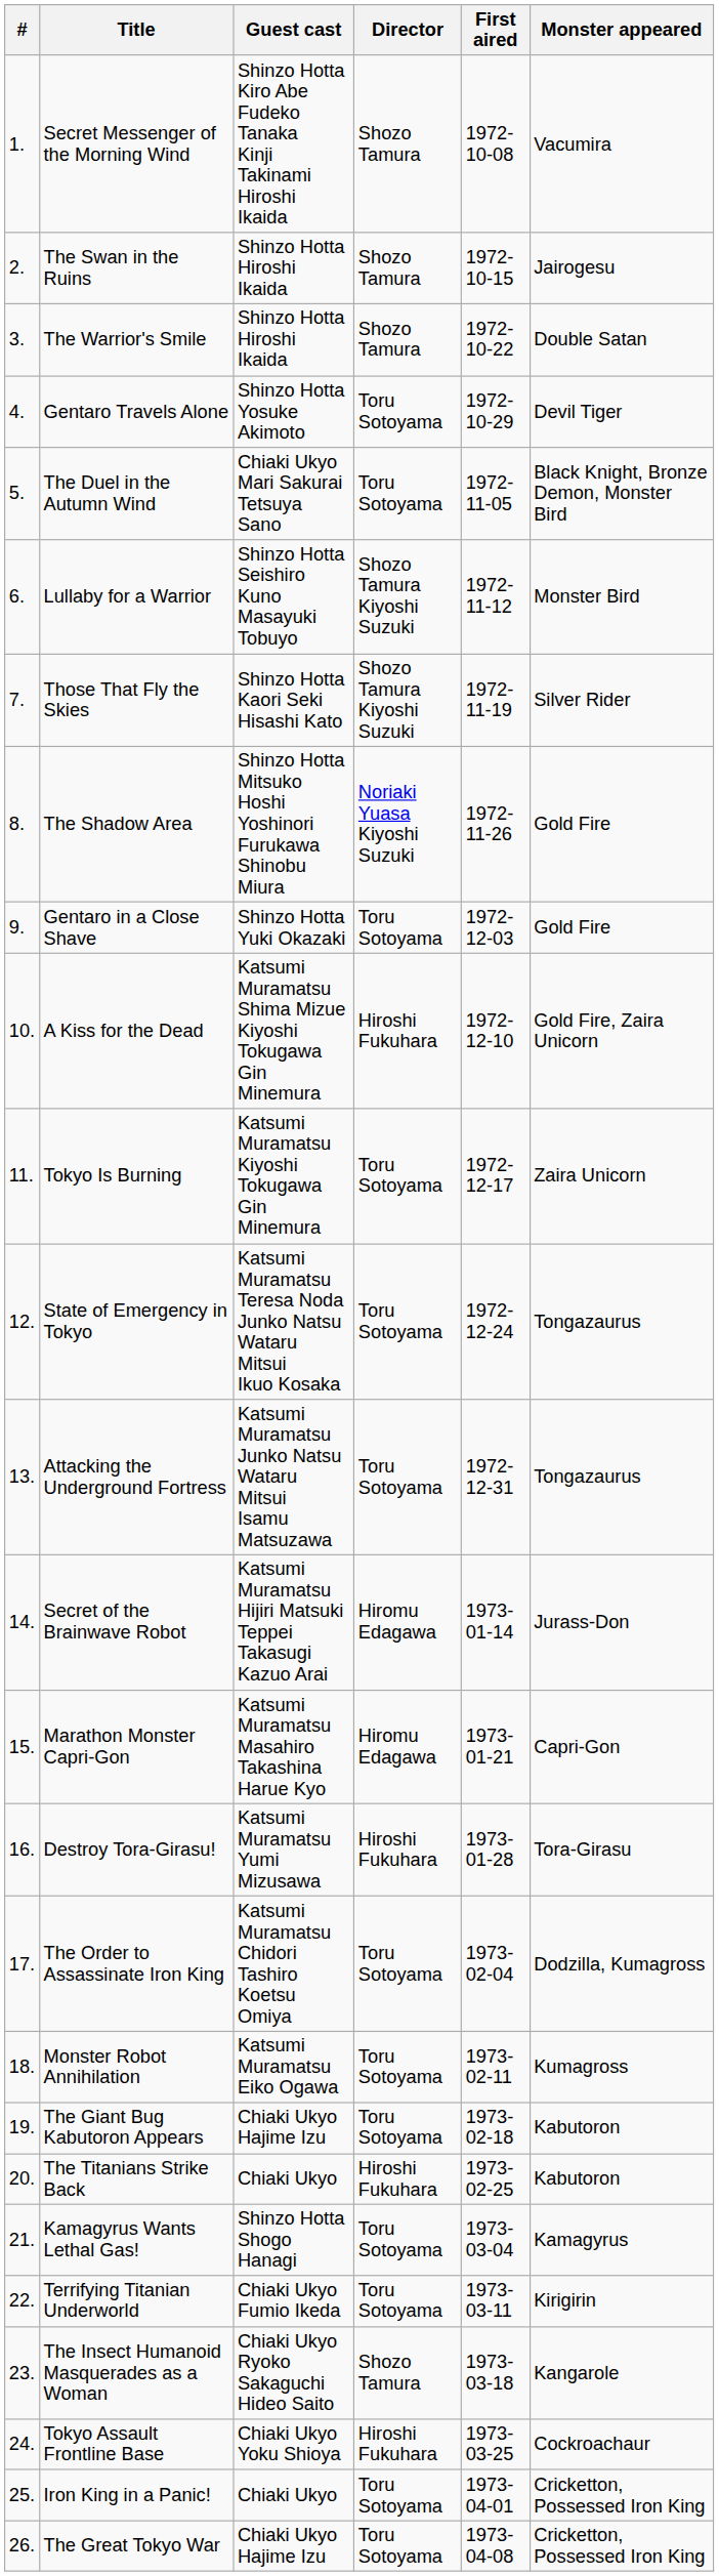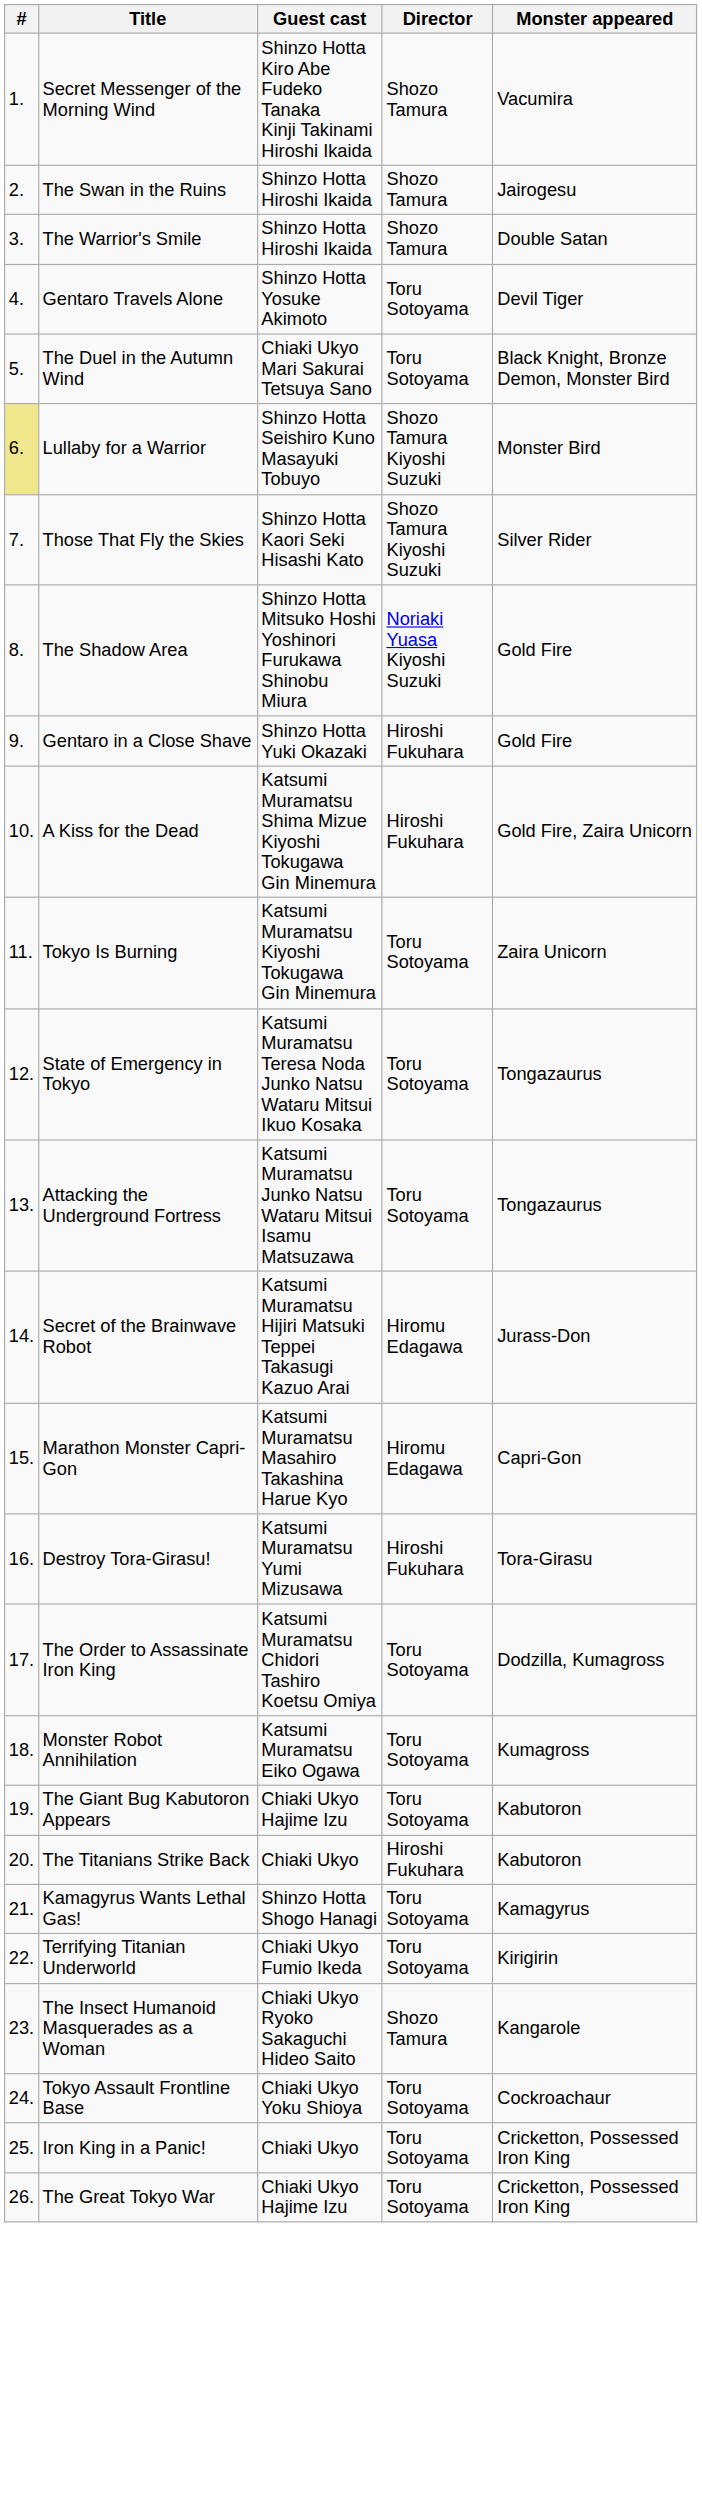- column: First aired | 1972-10-08 | 1972-10-15 | 1972-10-22 | 1972-10-29 | 1972-11-05 | 1972-11-12 | 1972-11-19 | 1972-11-26 | 1972-12-03 | 1972-12-10 | 1972-12-17 | 1972-12-24 | 1972-12-31 | 1973-01-14 | 1973-01-21 | 1973-01-28 | 1973-02-04 | 1973-02-11 | 1973-02-18 | 1973-02-25 | 1973-03-04 | 1973-03-11 | 1973-03-18 | 1973-03-25 | 1973-04-01 | 1973-04-08
Lullaby for a Warrior | #: no background -> khaki background
Gentaro in a Close Shave | Director: Toru Sotoyama -> Hiroshi Fukuhara
Tokyo Assault Frontline Base | Director: Hiroshi Fukuhara -> Toru Sotoyama
